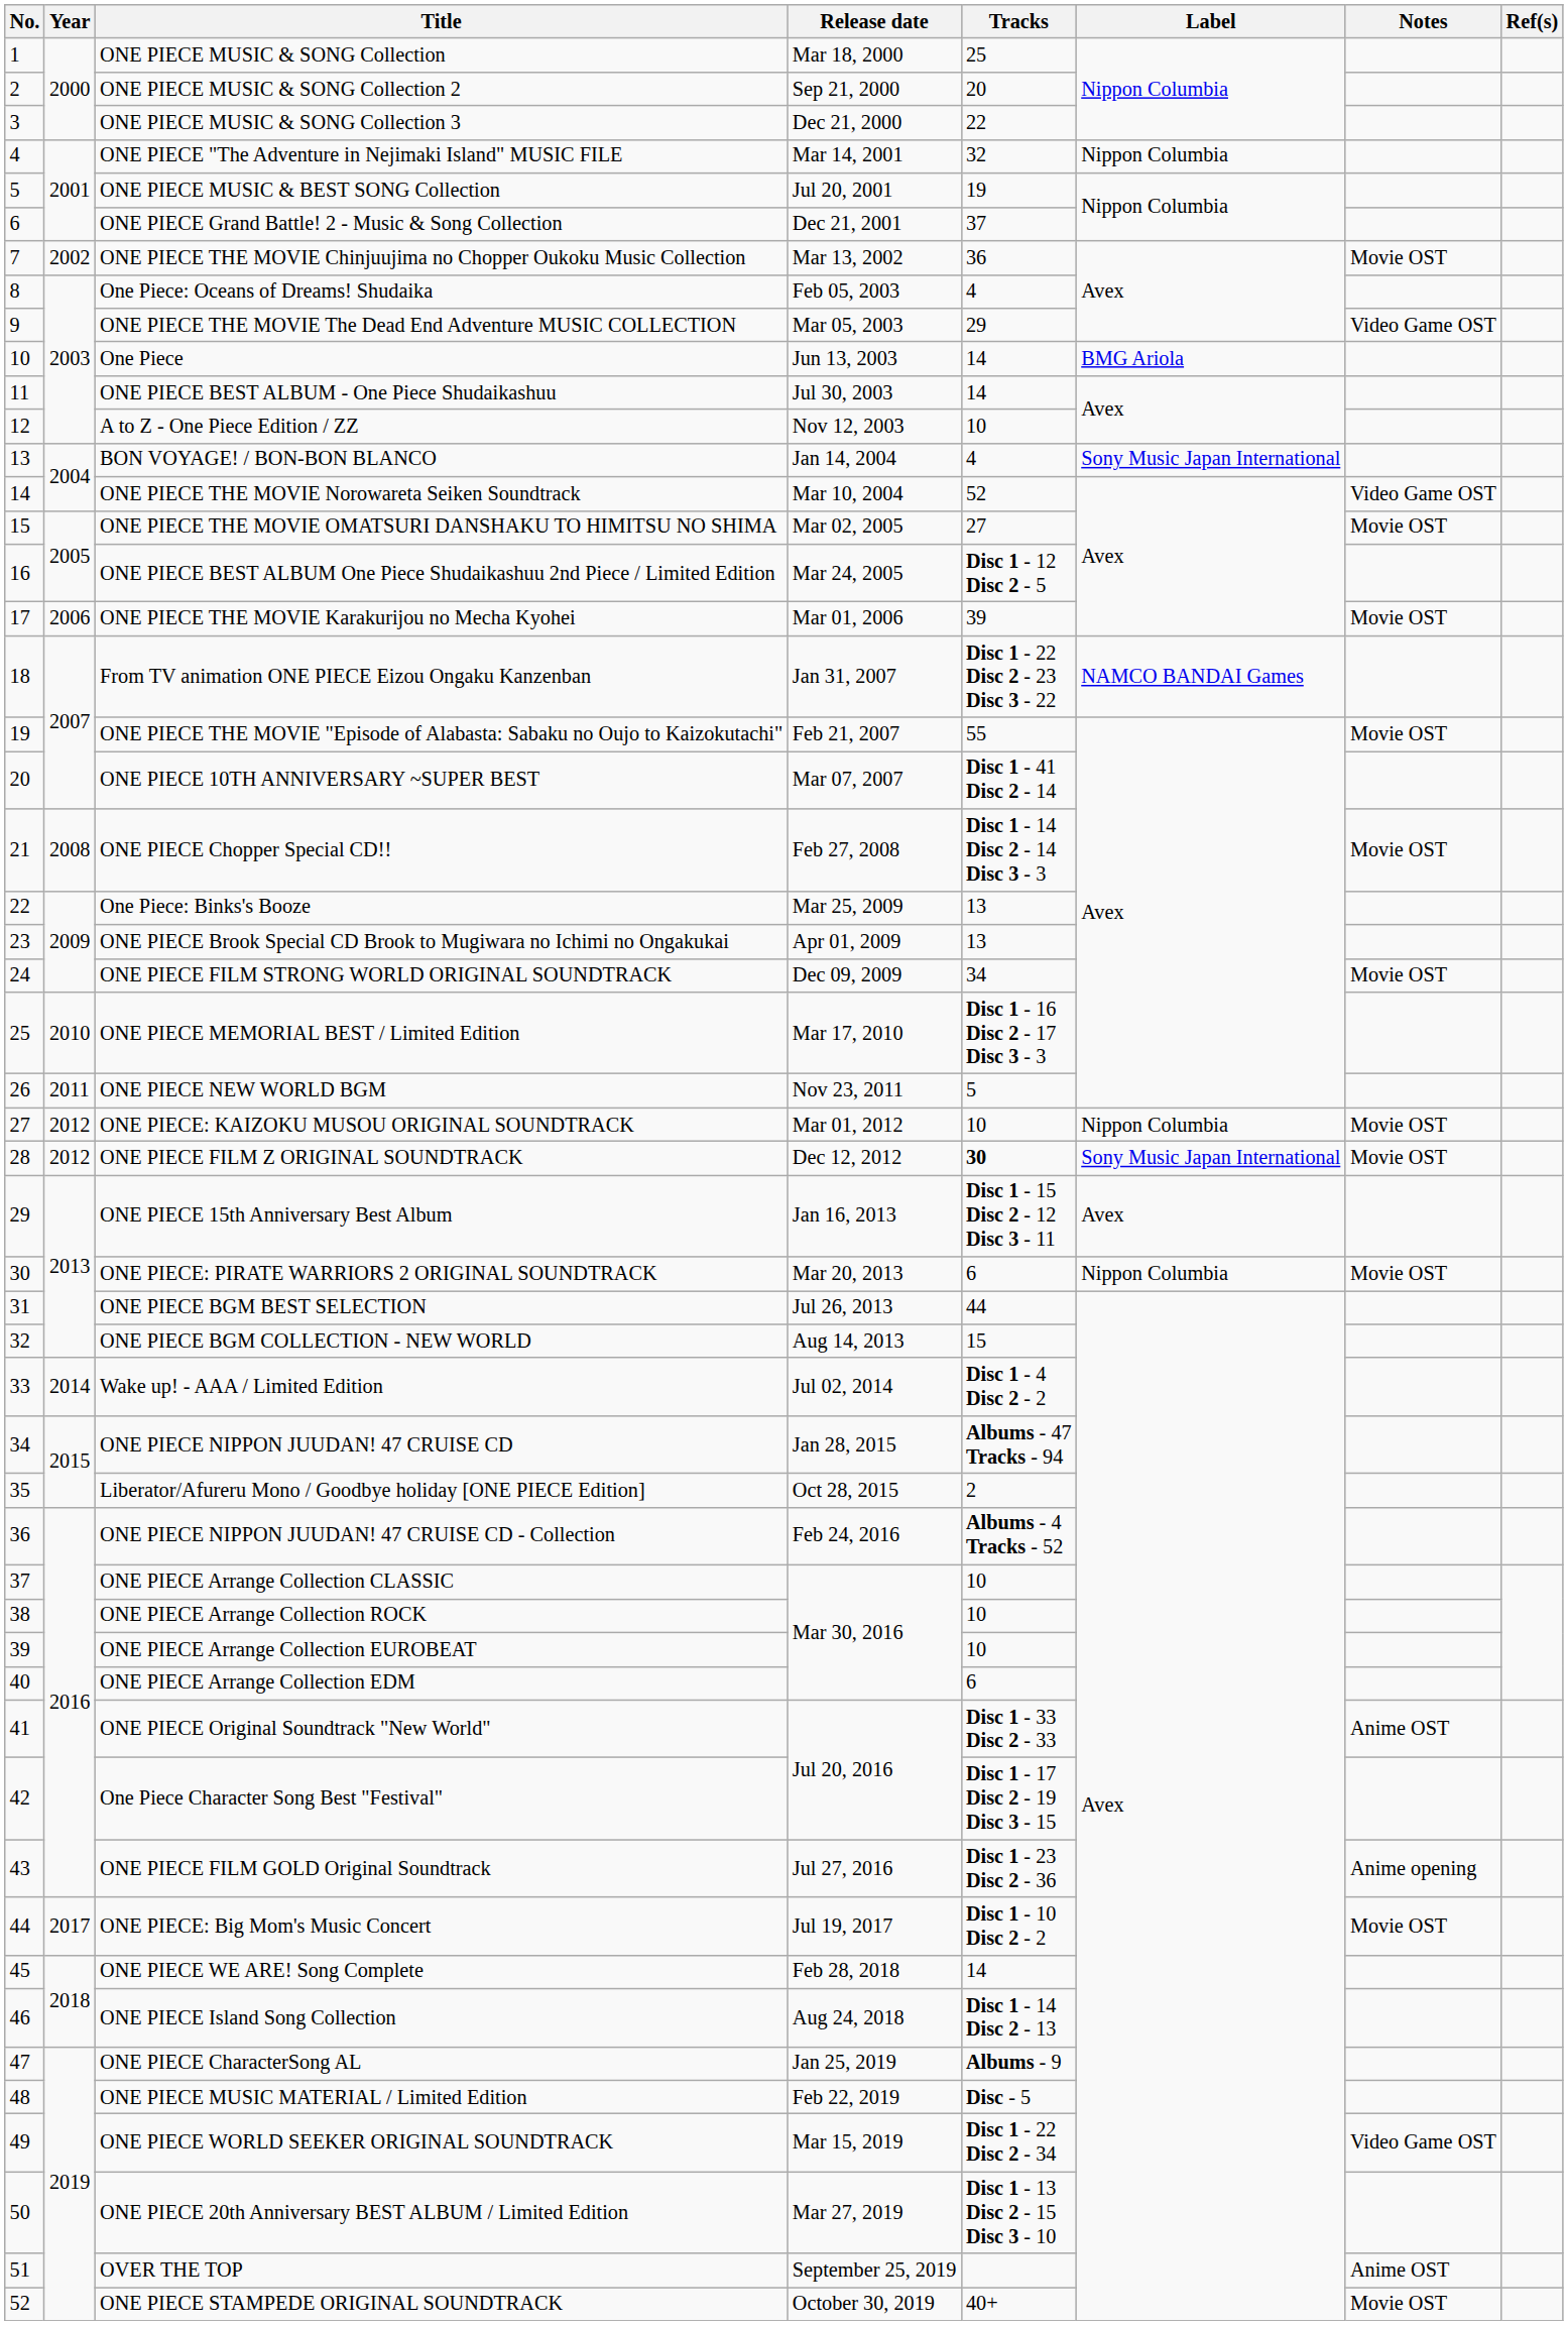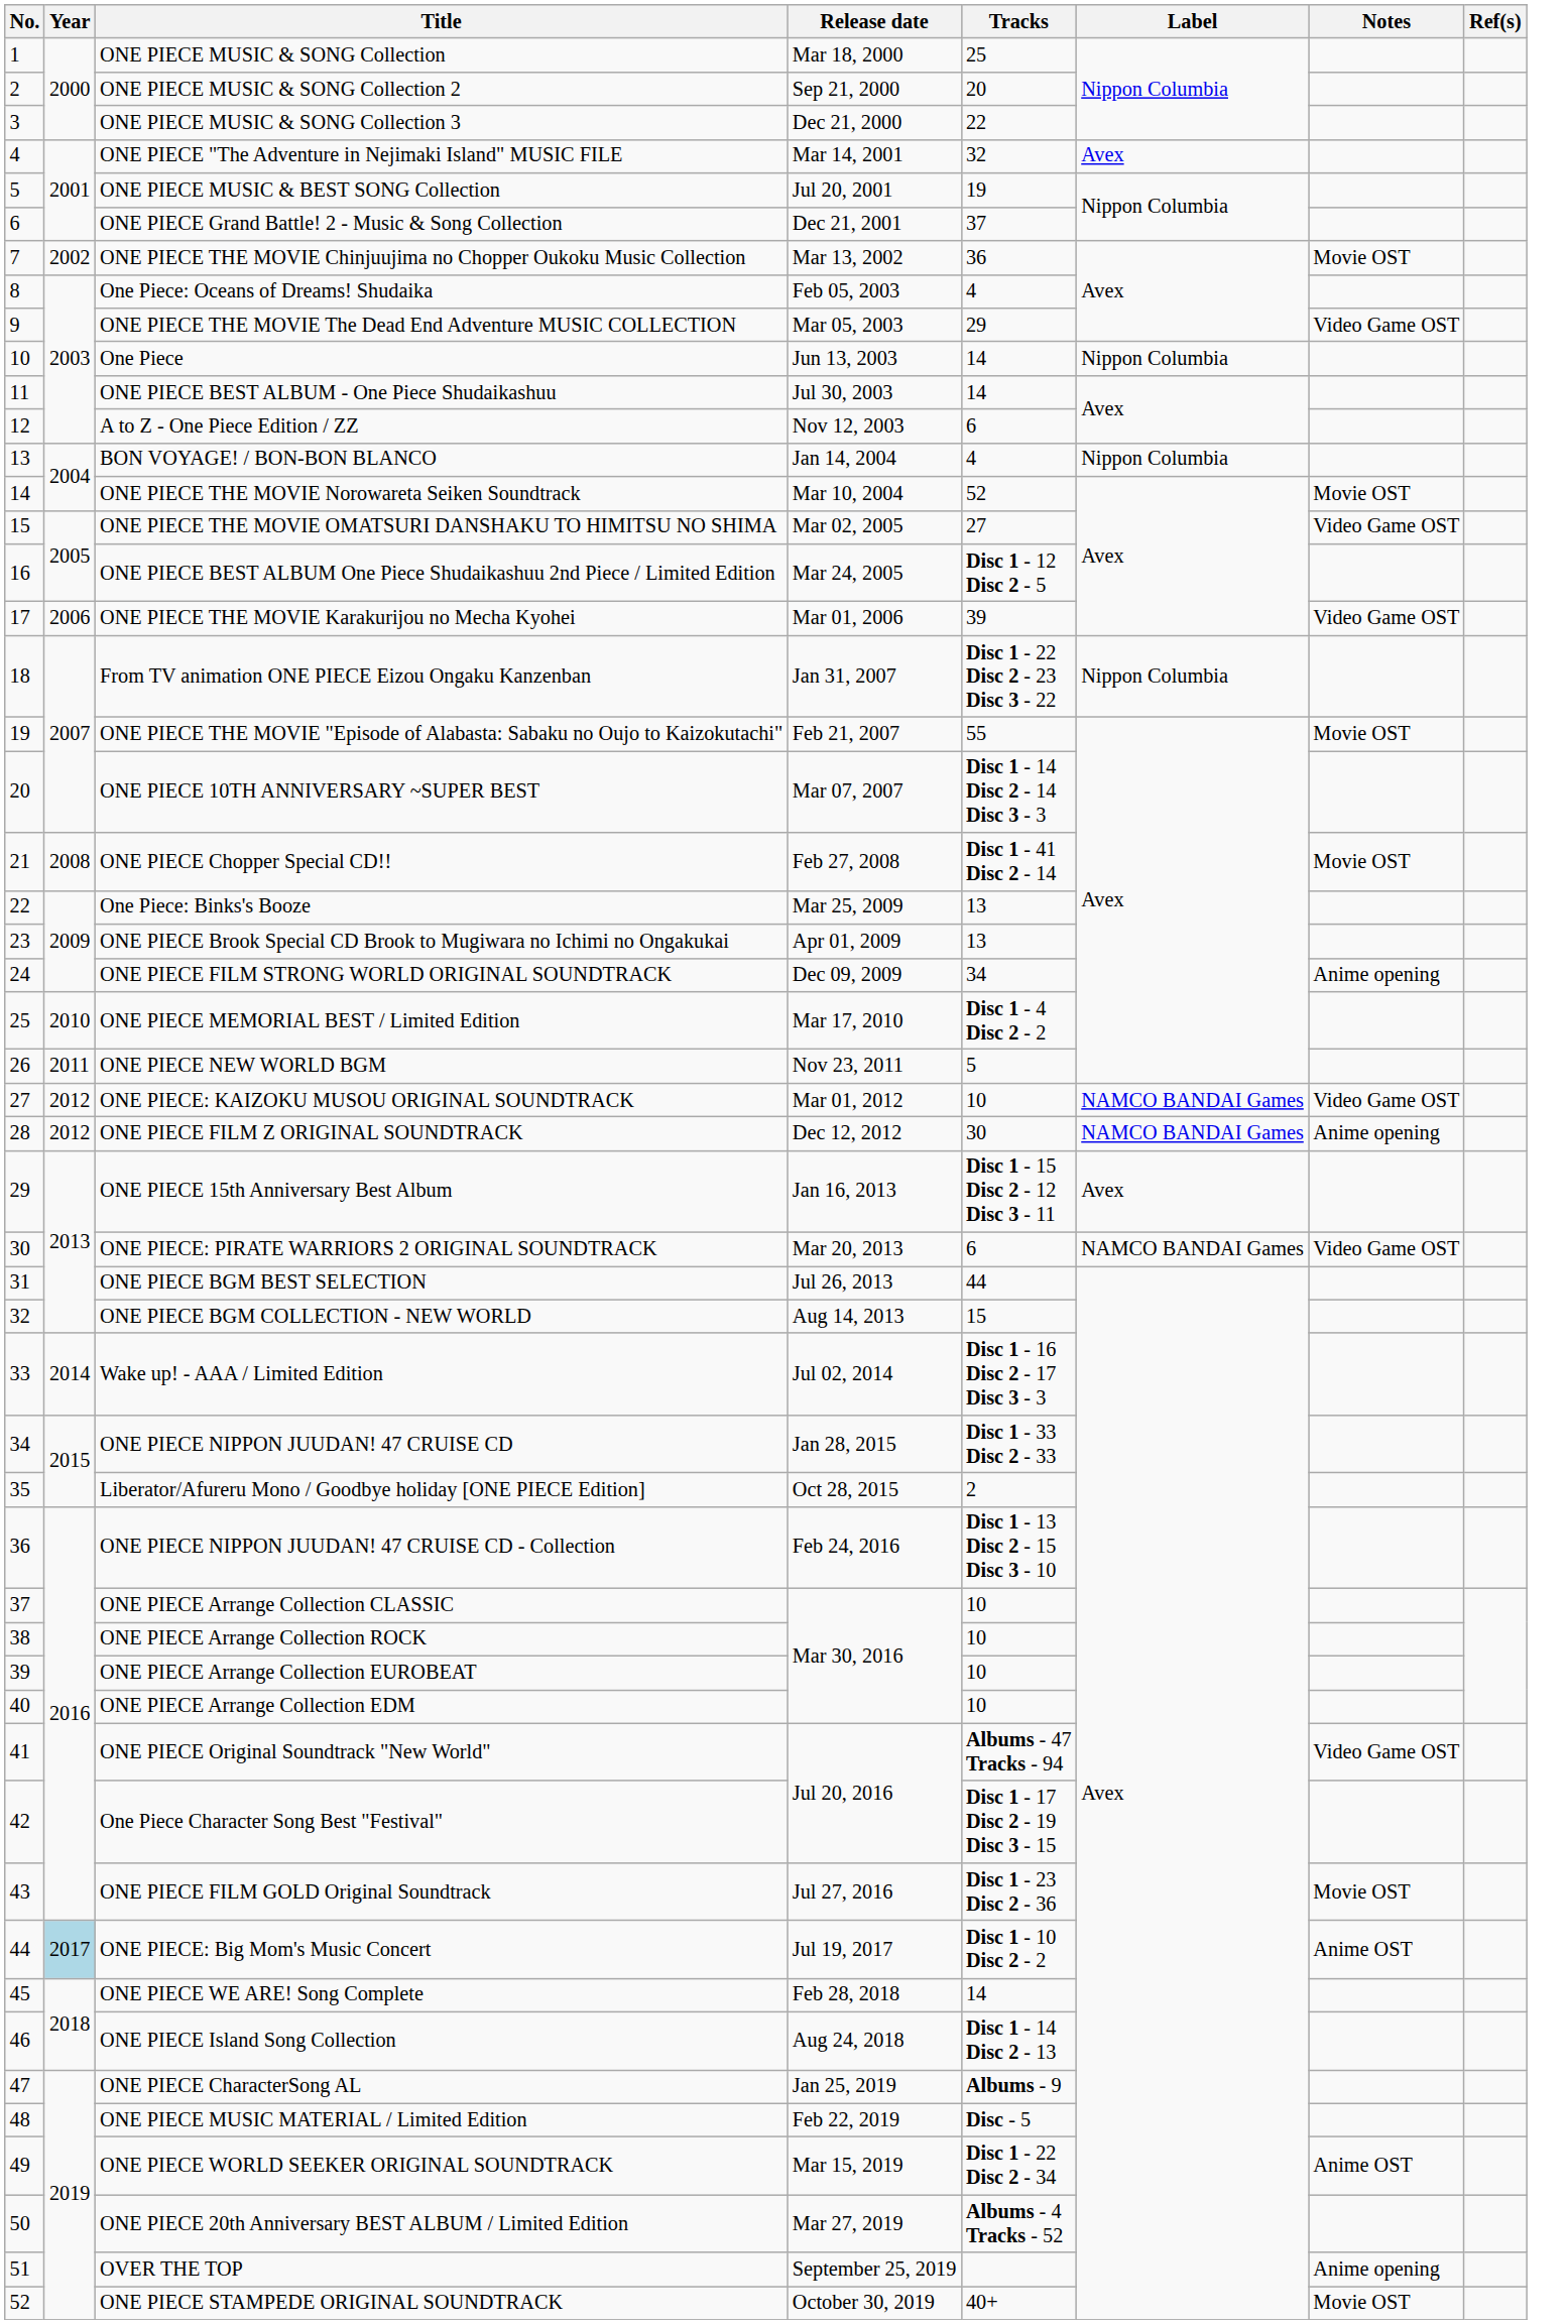ONE PIECE "The Adventure in Nejimaki Island" MUSIC FILE | Label: Nippon Columbia -> Avex
One Piece | Label: BMG Ariola -> Nippon Columbia
A to Z - One Piece Edition / ZZ | Tracks: 10 -> 6
BON VOYAGE! / BON-BON BLANCO | Label: Sony Music Japan International -> Nippon Columbia
ONE PIECE THE MOVIE Norowareta Seiken Soundtrack | Notes: Video Game OST -> Movie OST
ONE PIECE THE MOVIE OMATSURI DANSHAKU TO HIMITSU NO SHIMA | Notes: Movie OST -> Video Game OST
ONE PIECE THE MOVIE Karakurijou no Mecha Kyohei | Notes: Movie OST -> Video Game OST
From TV animation ONE PIECE Eizou Ongaku Kanzenban | Label: NAMCO BANDAI Games -> Nippon Columbia
ONE PIECE 10TH ANNIVERSARY ~SUPER BEST | Tracks: Disc 1 - 41 Disc 2 - 14 -> Disc 1 - 14 Disc 2 - 14 Disc 3 - 3
ONE PIECE Chopper Special CD!! | Tracks: Disc 1 - 14 Disc 2 - 14 Disc 3 - 3 -> Disc 1 - 41 Disc 2 - 14
ONE PIECE FILM STRONG WORLD ORIGINAL SOUNDTRACK | Notes: Movie OST -> Anime opening
ONE PIECE MEMORIAL BEST / Limited Edition | Tracks: Disc 1 - 16 Disc 2 - 17 Disc 3 - 3 -> Disc 1 - 4 Disc 2 - 2
ONE PIECE: KAIZOKU MUSOU ORIGINAL SOUNDTRACK | Label: Nippon Columbia -> NAMCO BANDAI Games
ONE PIECE: KAIZOKU MUSOU ORIGINAL SOUNDTRACK | Notes: Movie OST -> Video Game OST
ONE PIECE FILM Z ORIGINAL SOUNDTRACK | Tracks: bold -> normal
ONE PIECE FILM Z ORIGINAL SOUNDTRACK | Label: Sony Music Japan International -> NAMCO BANDAI Games
ONE PIECE FILM Z ORIGINAL SOUNDTRACK | Notes: Movie OST -> Anime opening
ONE PIECE: PIRATE WARRIORS 2 ORIGINAL SOUNDTRACK | Label: Nippon Columbia -> NAMCO BANDAI Games
ONE PIECE: PIRATE WARRIORS 2 ORIGINAL SOUNDTRACK | Notes: Movie OST -> Video Game OST
Wake up! - AAA / Limited Edition | Tracks: Disc 1 - 4 Disc 2 - 2 -> Disc 1 - 16 Disc 2 - 17 Disc 3 - 3
ONE PIECE NIPPON JUUDAN! 47 CRUISE CD | Tracks: Albums - 47 Tracks - 94 -> Disc 1 - 33 Disc 2 - 33
ONE PIECE NIPPON JUUDAN! 47 CRUISE CD - Collection | Tracks: Albums - 4 Tracks - 52 -> Disc 1 - 13 Disc 2 - 15 Disc 3 - 10
ONE PIECE Arrange Collection EDM | Tracks: 6 -> 10
ONE PIECE Original Soundtrack "New World" | Tracks: Disc 1 - 33 Disc 2 - 33 -> Albums - 47 Tracks - 94
ONE PIECE Original Soundtrack "New World" | Notes: Anime OST -> Video Game OST
ONE PIECE FILM GOLD Original Soundtrack | Notes: Anime opening -> Movie OST
ONE PIECE: Big Mom's Music Concert | Year: no background -> lightblue background
ONE PIECE: Big Mom's Music Concert | Notes: Movie OST -> Anime OST
ONE PIECE WORLD SEEKER ORIGINAL SOUNDTRACK | Notes: Video Game OST -> Anime OST
ONE PIECE 20th Anniversary BEST ALBUM / Limited Edition | Tracks: Disc 1 - 13 Disc 2 - 15 Disc 3 - 10 -> Albums - 4 Tracks - 52
OVER THE TOP | Notes: Anime OST -> Anime opening
